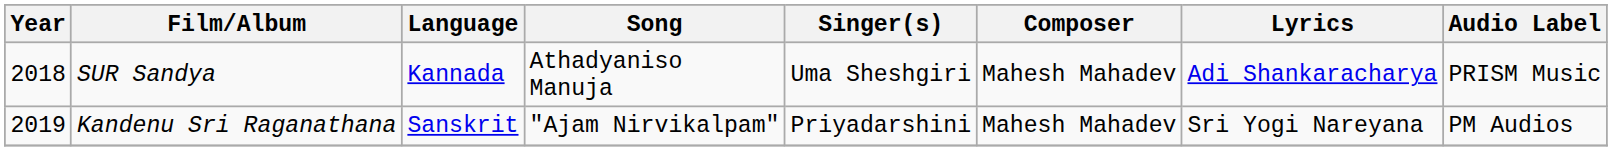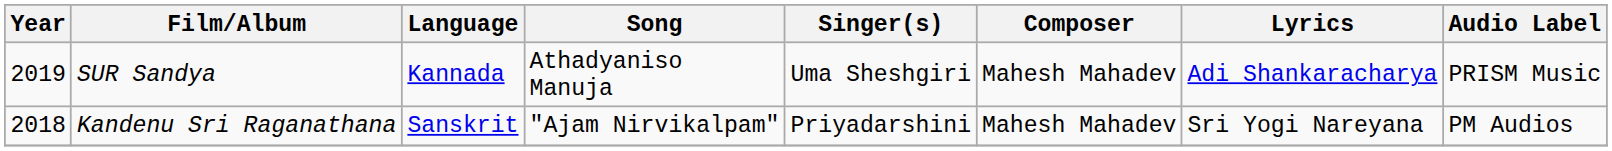SUR Sandya | Year: 2018 -> 2019
Kandenu Sri Raganathana | Year: 2019 -> 2018
